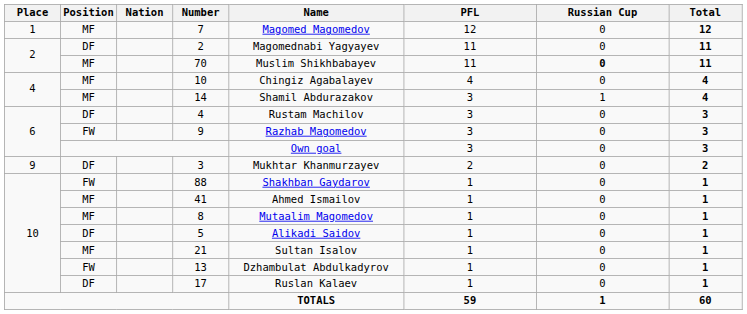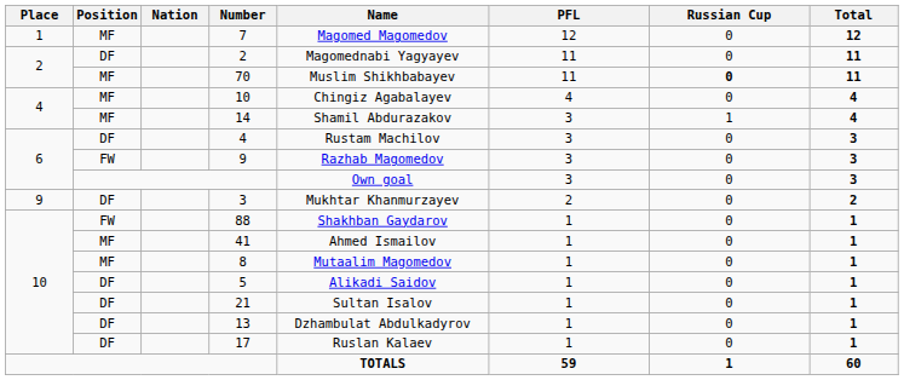21 | Position: MF -> DF
13 | Position: FW -> DF
